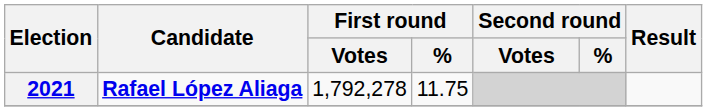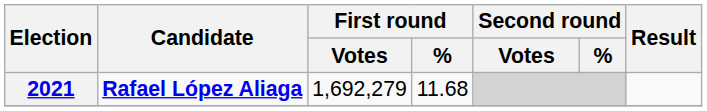2021 | First round / Votes: 1,792,278 -> 1,692,279
2021 | First round / %: 11.75 -> 11.68
